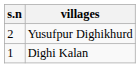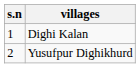rows swapped: Dighi Kalan <-> Yusufpur Dighikhurd
